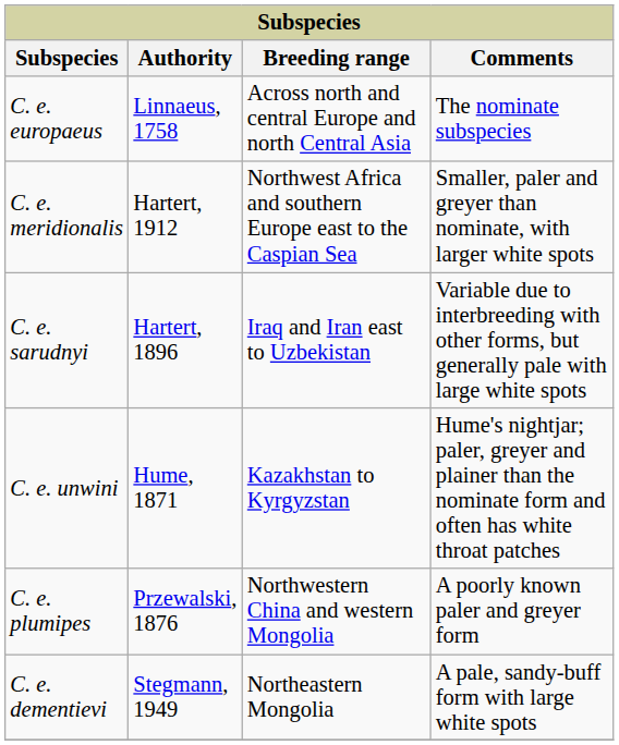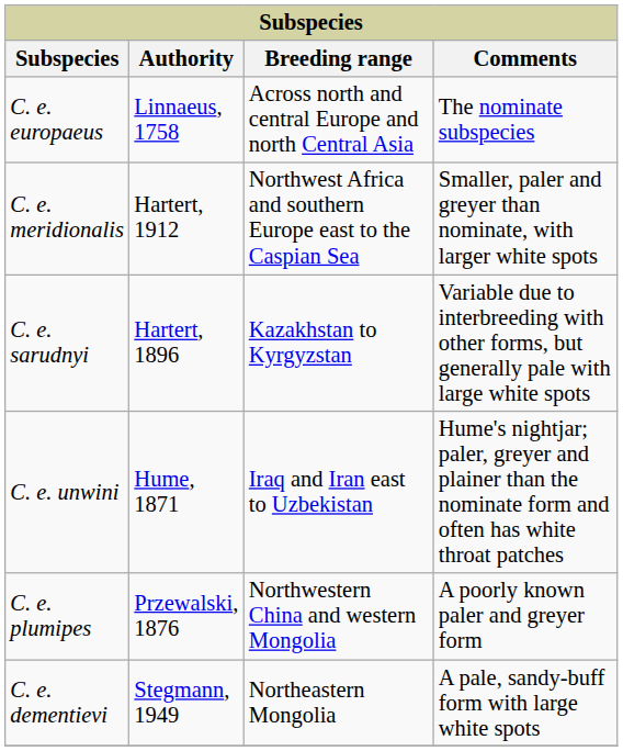C. e. sarudnyi | Breeding range: Iraq and Iran east to Uzbekistan -> Kazakhstan to Kyrgyzstan
C. e. unwini | Breeding range: Kazakhstan to Kyrgyzstan -> Iraq and Iran east to Uzbekistan
